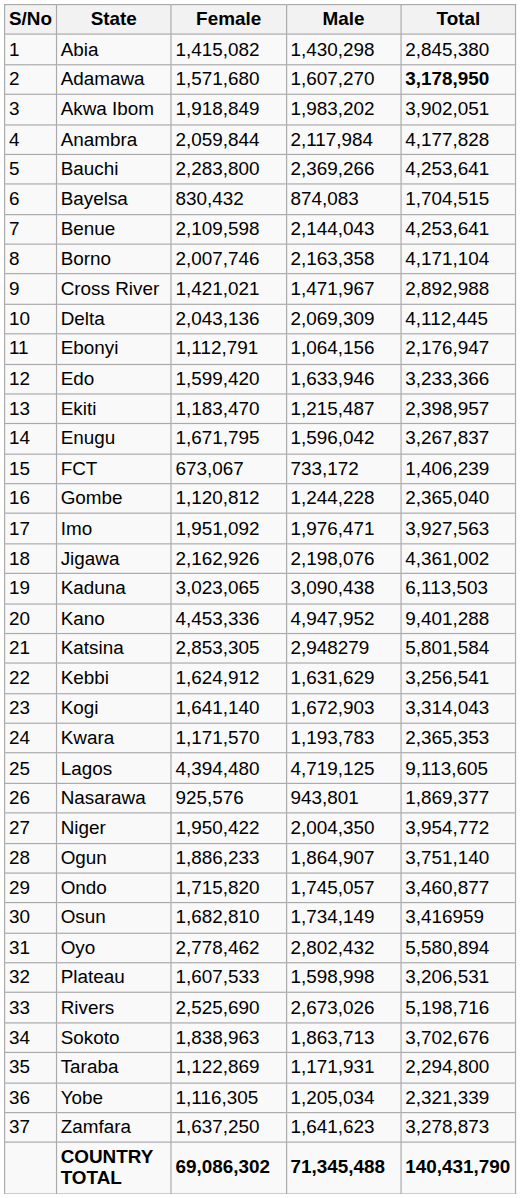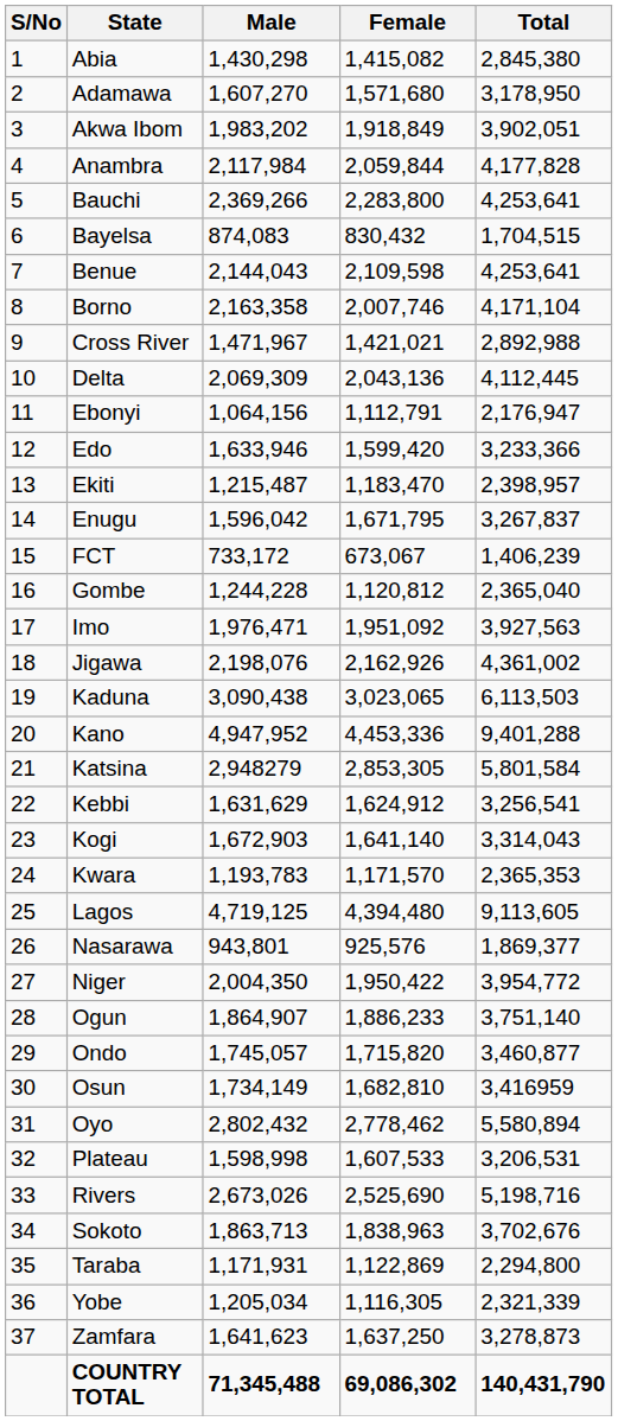columns swapped: Male <-> Female
Adamawa | Total: bold -> normal
